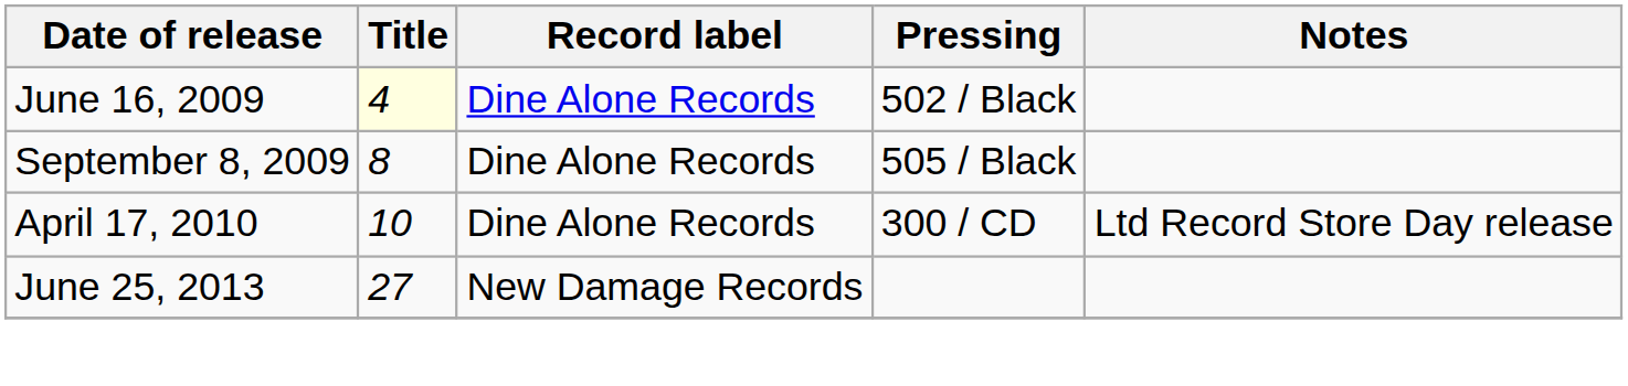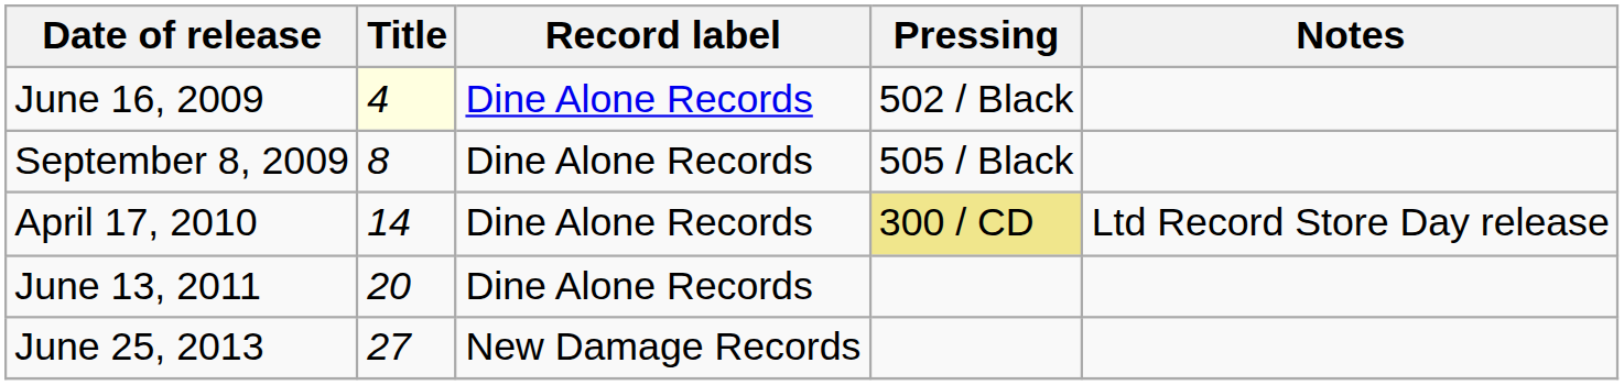April 17, 2010 | Title: 10 -> 14
April 17, 2010 | Pressing: no background -> khaki background
+ row: June 13, 2011 | 20 | Dine Alone Records
